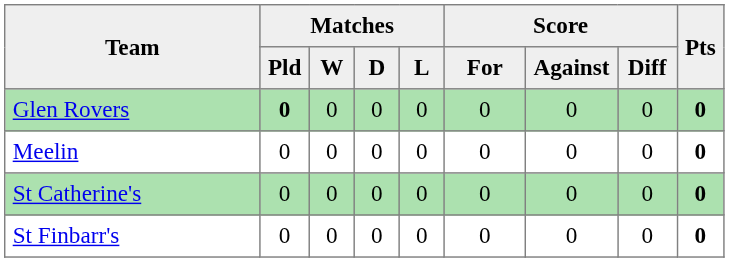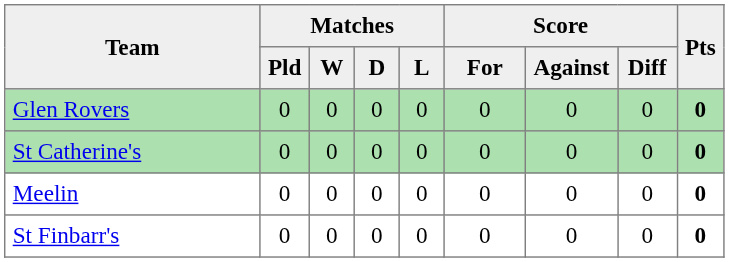Glen Rovers | Matches / Pld: bold -> normal
rows swapped: St Catherine's <-> Meelin
